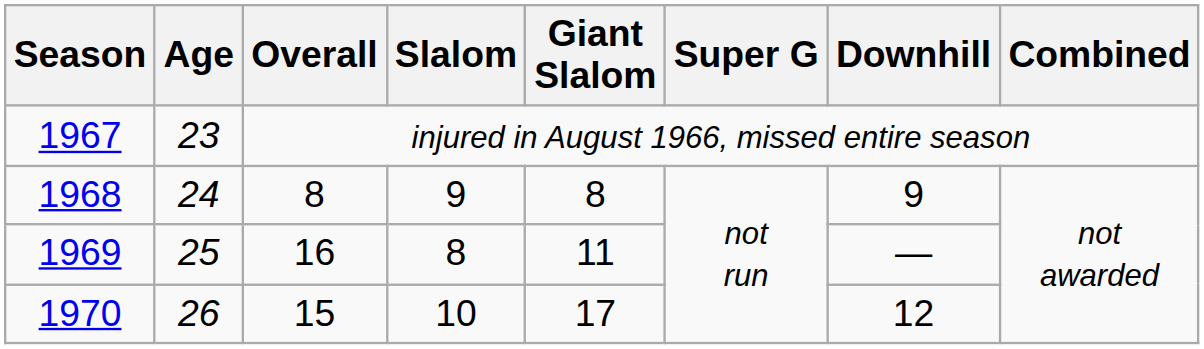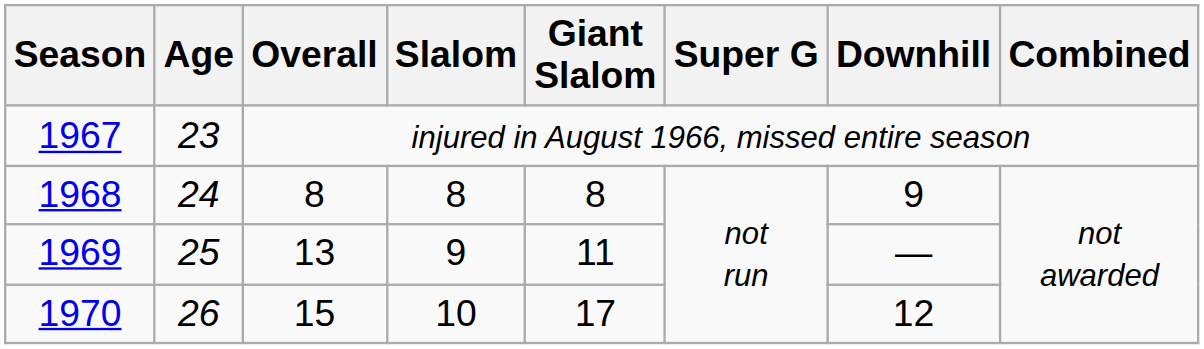1968 | Slalom: 9 -> 8
1969 | Overall: 16 -> 13
1969 | Slalom: 8 -> 9
